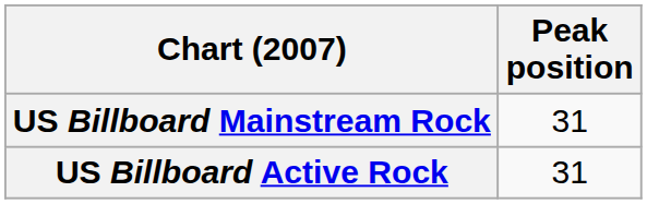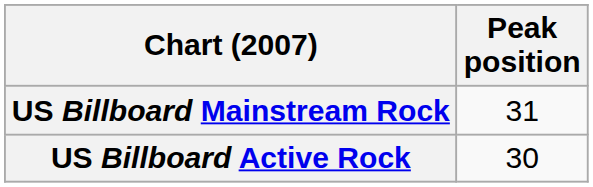US Billboard Active Rock | Peak position: 31 -> 30
